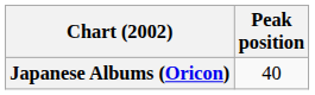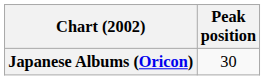Japanese Albums (Oricon) | Peak position: 40 -> 30
